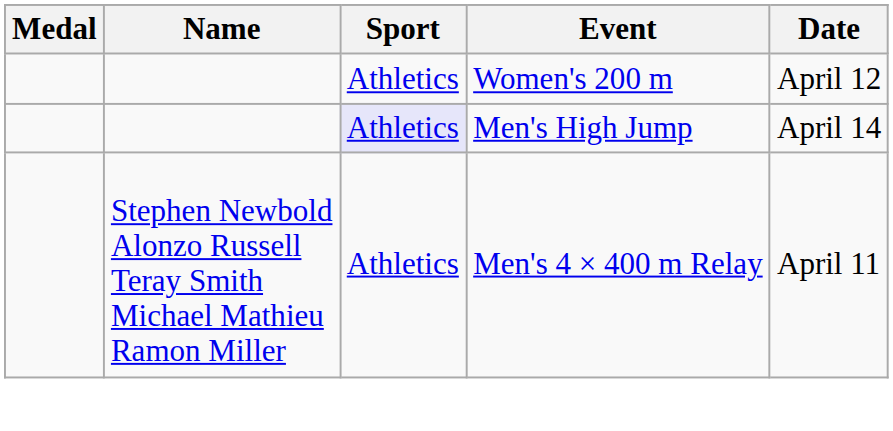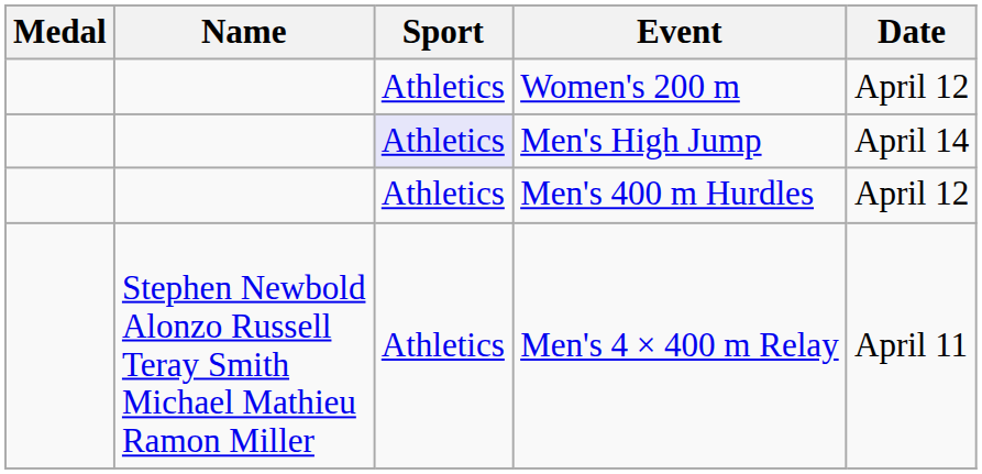+ row: Athletics | Men's 400 m Hurdles | April 12
